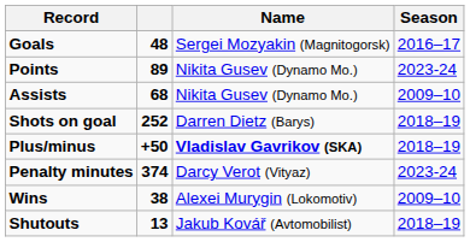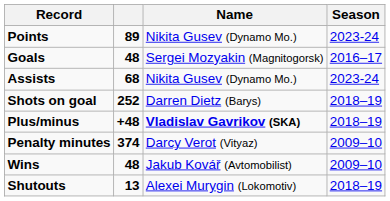rows swapped: Points <-> Goals
Assists | Season: 2009–10 -> 2023-24
Plus/minus | column 2: +50 -> +48
Penalty minutes | Season: 2023-24 -> 2009–10
Wins | column 2: 38 -> 48
Wins | Name: Alexei Murygin (Lokomotiv) -> Jakub Kovář (Avtomobilist)
Shutouts | Name: Jakub Kovář (Avtomobilist) -> Alexei Murygin (Lokomotiv)
